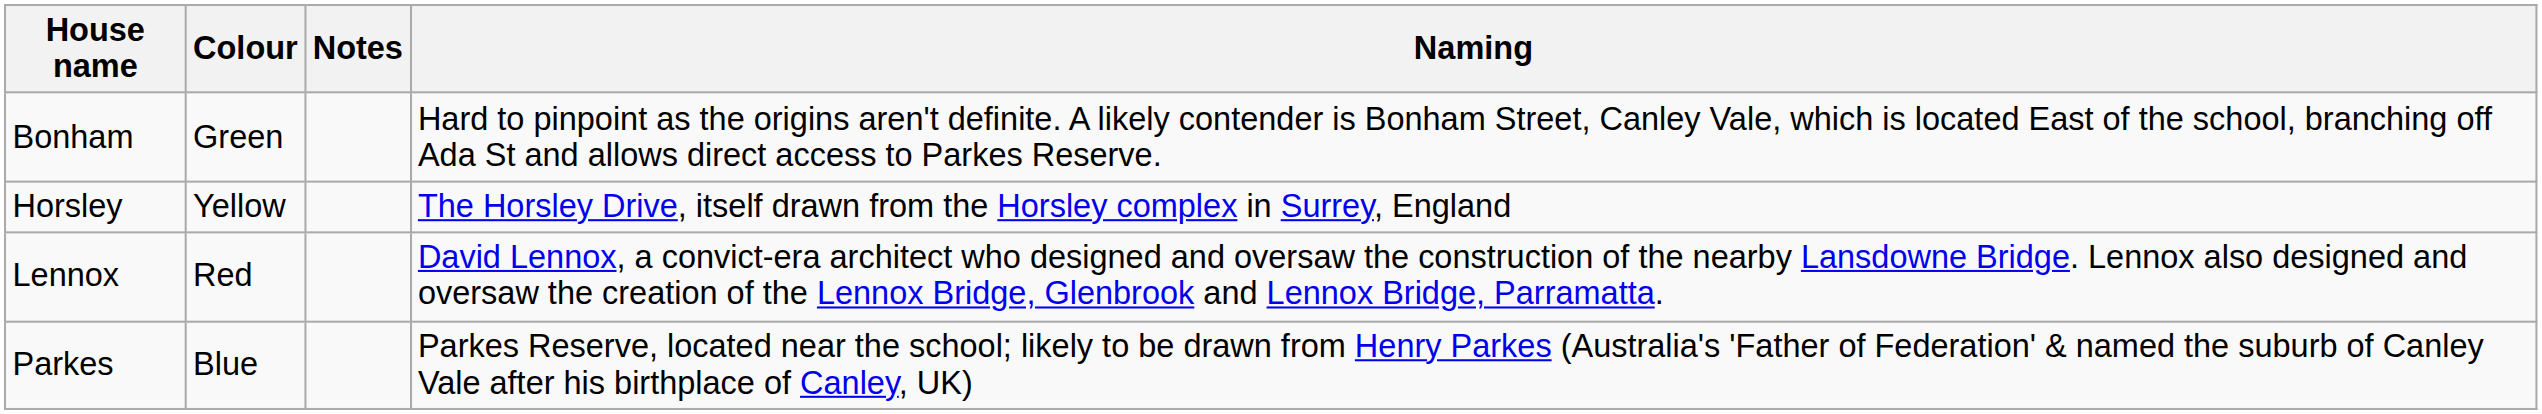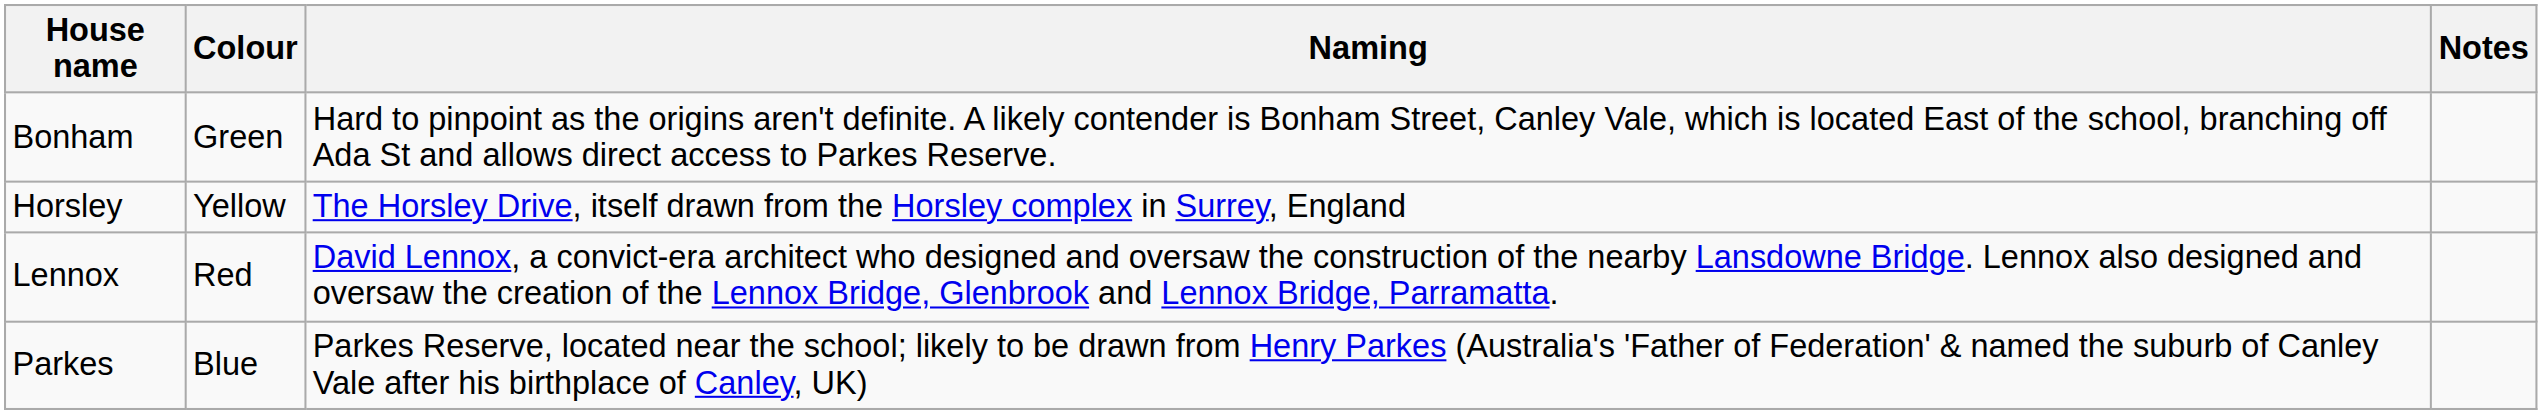columns swapped: Naming <-> Notes
